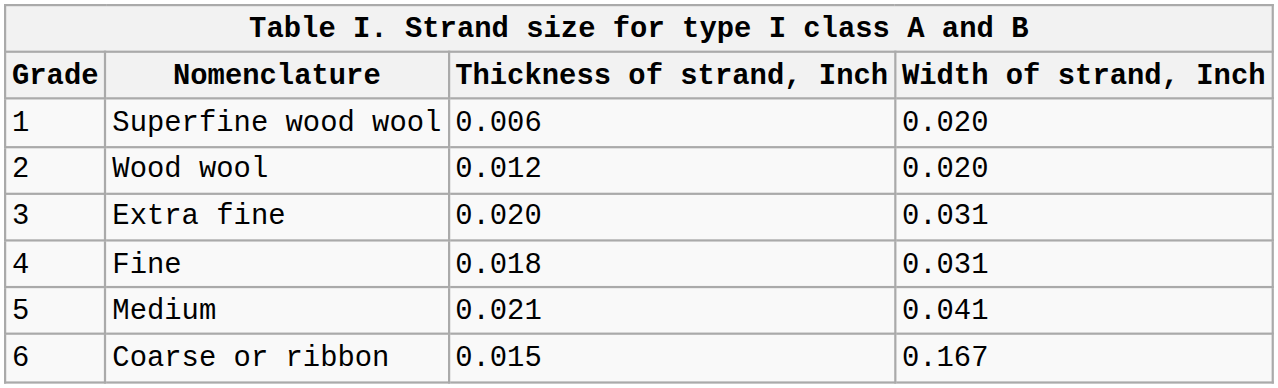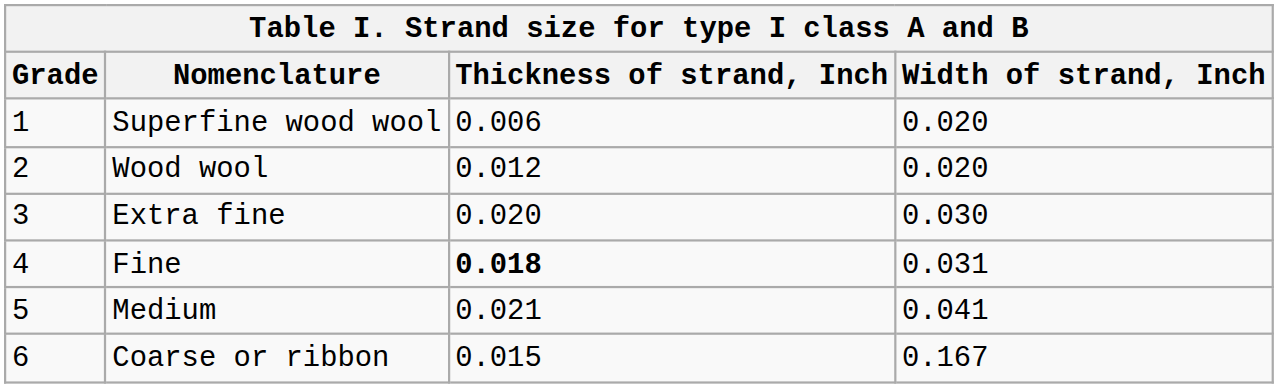Extra fine | Width of strand, Inch: 0.031 -> 0.030
Fine | Thickness of strand, Inch: normal -> bold
